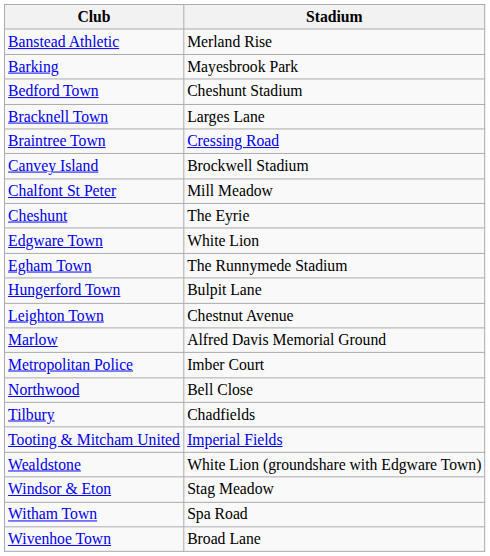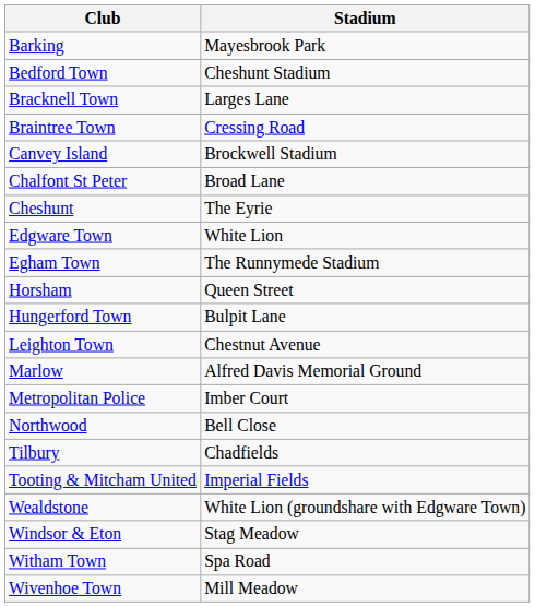- row: Banstead Athletic | Merland Rise
Chalfont St Peter | Stadium: Mill Meadow -> Broad Lane
+ row: Horsham | Queen Street
Wivenhoe Town | Stadium: Broad Lane -> Mill Meadow
